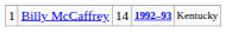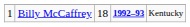Billy McCaffrey | column 3: 14 -> 18
